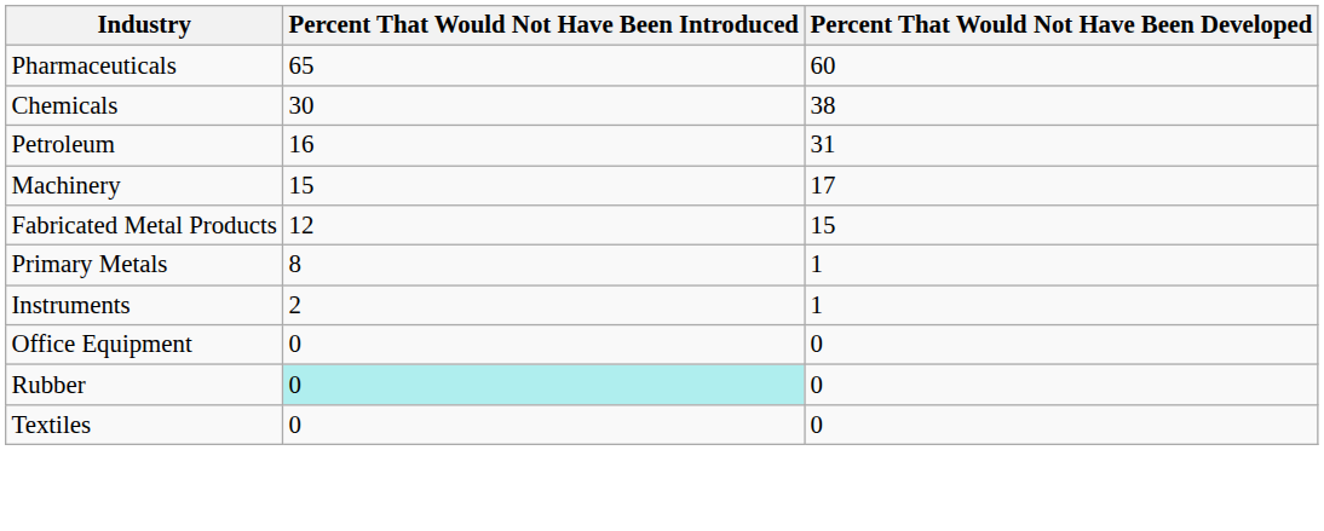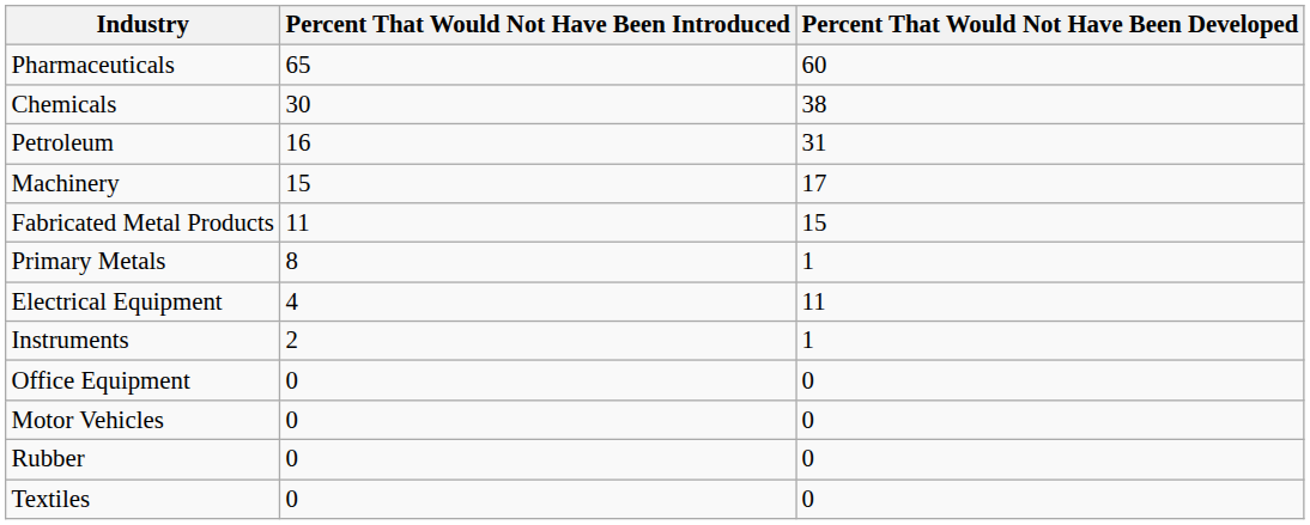Fabricated Metal Products | Percent That Would Not Have Been Introduced: 12 -> 11
+ row: Electrical Equipment | 4 | 11
+ row: Motor Vehicles | 0 | 0
Rubber | Percent That Would Not Have Been Introduced: paleturquoise background -> no background
